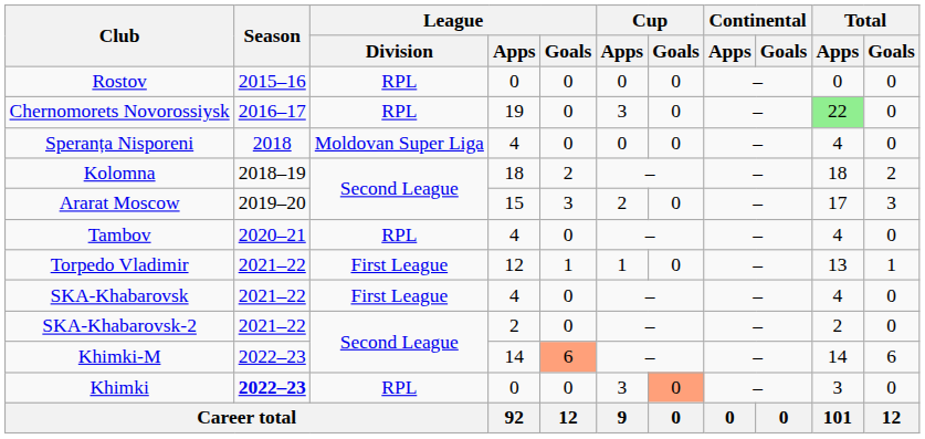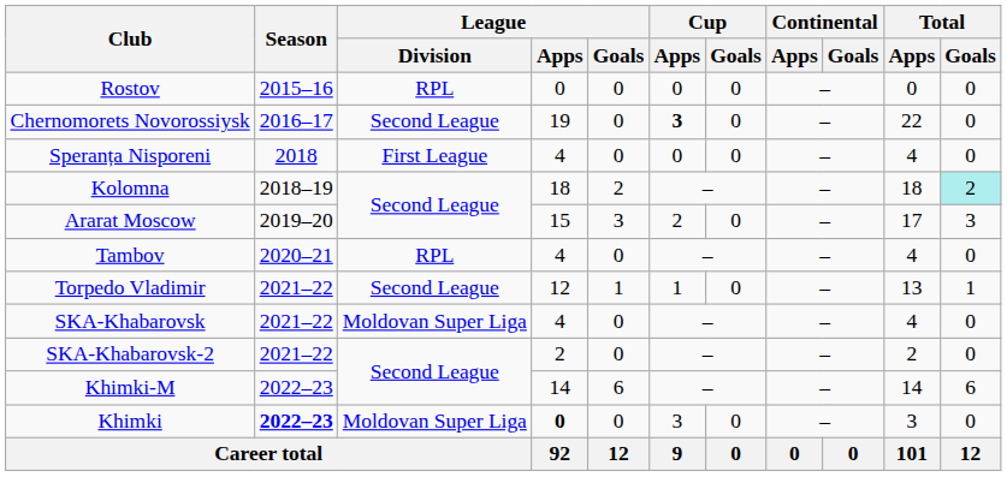Chernomorets Novorossiysk | League / Division: RPL -> Second League
Chernomorets Novorossiysk | Cup / Apps: normal -> bold
Chernomorets Novorossiysk | Total / Apps: lightgreen background -> no background
Speranța Nisporeni | League / Division: Moldovan Super Liga -> First League
Kolomna | Total / Goals: no background -> paleturquoise background
Torpedo Vladimir | League / Division: First League -> Second League
SKA-Khabarovsk | League / Division: First League -> Moldovan Super Liga
Khimki-M | League / Goals: lightsalmon background -> no background
Khimki | League / Division: RPL -> Moldovan Super Liga
Khimki | League / Apps: normal -> bold
Khimki | Cup / Goals: lightsalmon background -> no background
